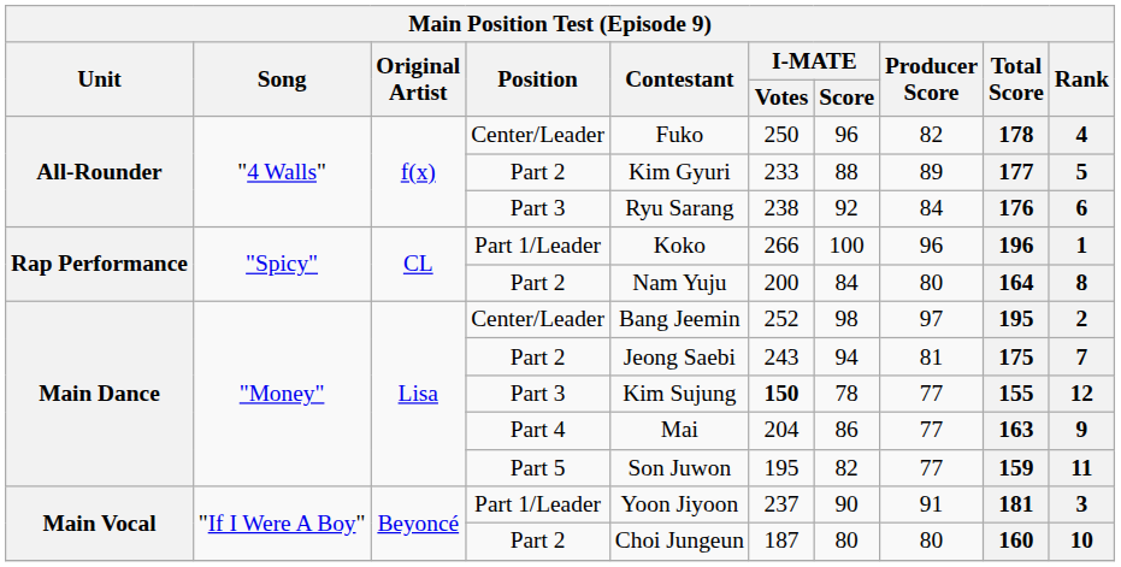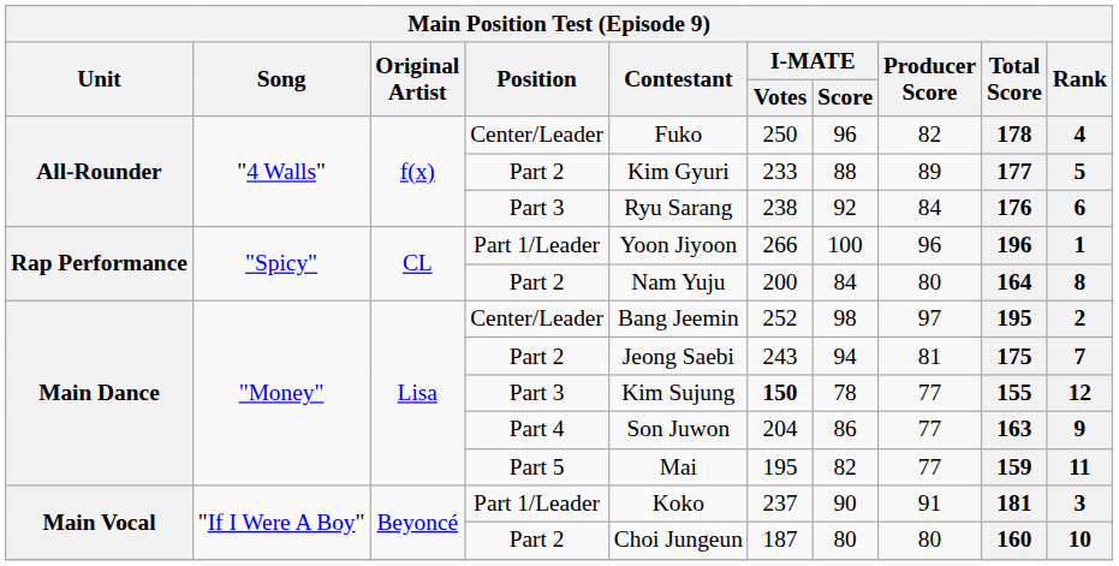Rap Performance / Part 1/Leader | Contestant: Koko -> Yoon Jiyoon
Part 4 | Contestant: Mai -> Son Juwon
Part 5 | Contestant: Son Juwon -> Mai
Main Vocal / Part 1/Leader | Contestant: Yoon Jiyoon -> Koko
